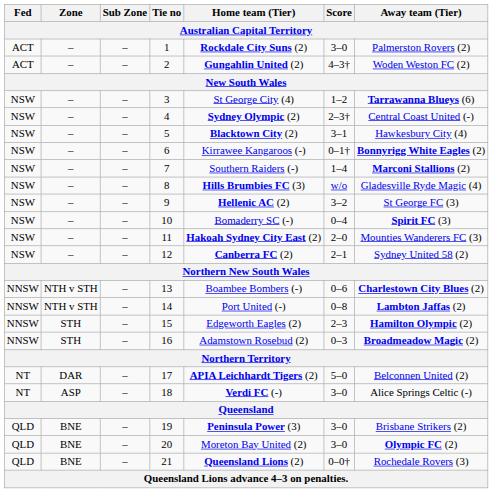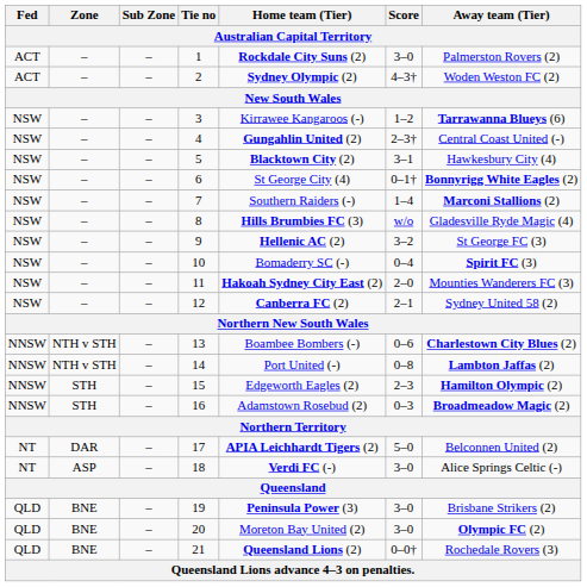2 | Home team (Tier): Gungahlin United (2) -> Sydney Olympic (2)
3 | Home team (Tier): St George City (4) -> Kirrawee Kangaroos (-)
4 | Home team (Tier): Sydney Olympic (2) -> Gungahlin United (2)
6 | Home team (Tier): Kirrawee Kangaroos (-) -> St George City (4)
